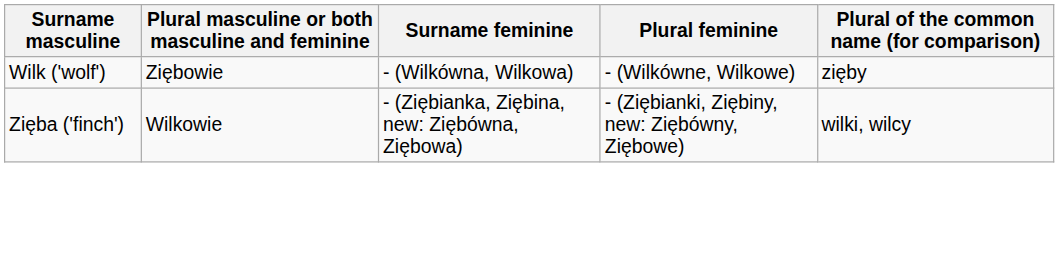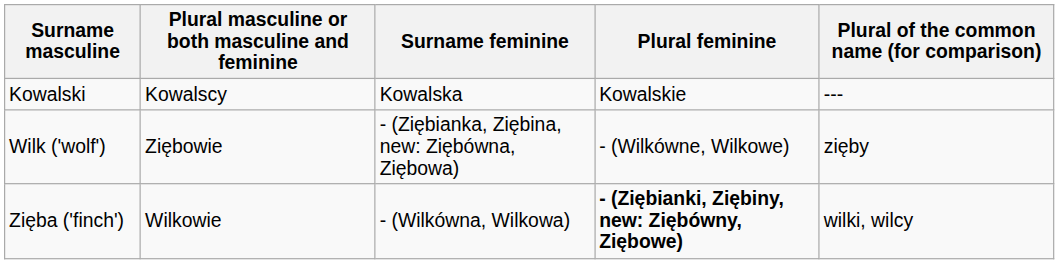+ row: Kowalski | Kowalscy | Kowalska | Kowalskie | ---
Wilk ('wolf') | Surname feminine: - (Wilkówna, Wilkowa) -> - (Ziębianka, Ziębina, new: Ziębówna, Ziębowa)
Zięba ('finch') | Surname feminine: - (Ziębianka, Ziębina, new: Ziębówna, Ziębowa) -> - (Wilkówna, Wilkowa)
Zięba ('finch') | Plural feminine: normal -> bold
